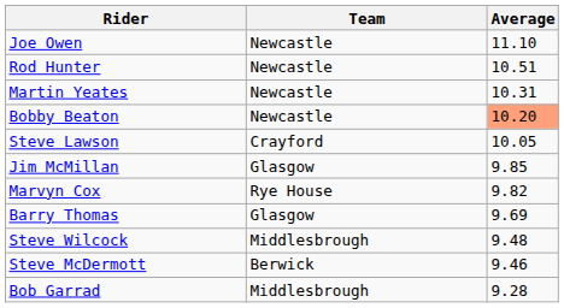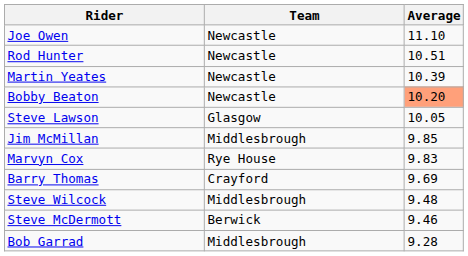Martin Yeates | Average: 10.31 -> 10.39
Steve Lawson | Team: Crayford -> Glasgow
Jim McMillan | Team: Glasgow -> Middlesbrough
Marvyn Cox | Average: 9.82 -> 9.83
Barry Thomas | Team: Glasgow -> Crayford
